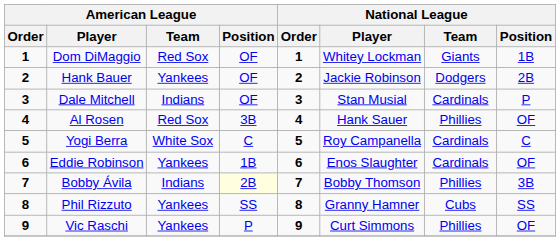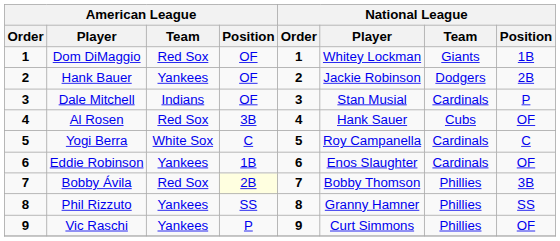Al Rosen | National League / Team: Phillies -> Cubs
Bobby Ávila | American League / Team: Indians -> Red Sox
Phil Rizzuto | National League / Team: Cubs -> Phillies
